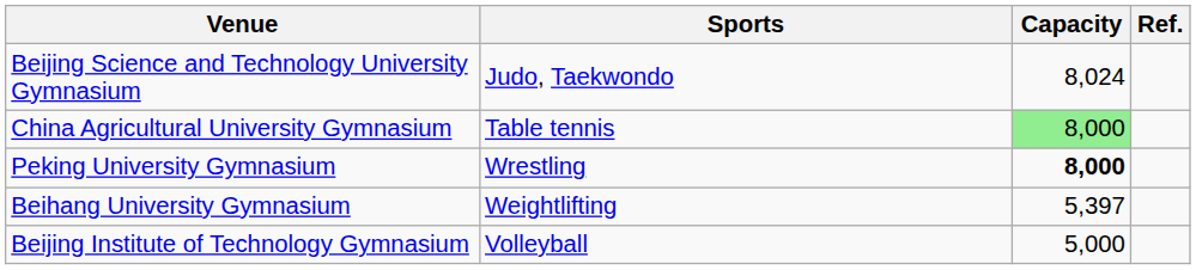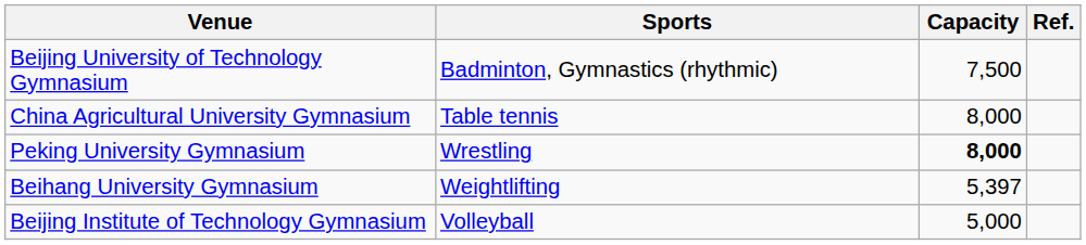- row: Beijing Science and Technology University Gymnasium | Judo, Taekwondo | 8,024
+ row: Beijing University of Technology Gymnasium | Badminton, Gymnastics (rhythmic) | 7,500
China Agricultural University Gymnasium | Capacity: lightgreen background -> no background
